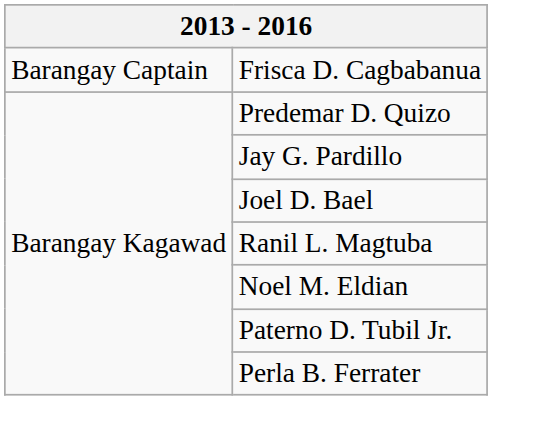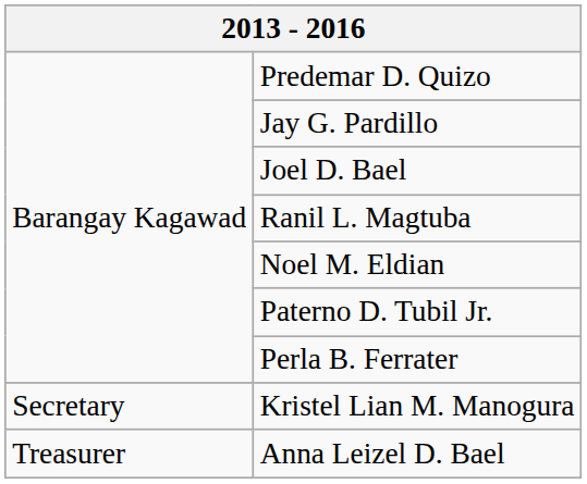- row: Barangay Captain | Frisca D. Cagbabanua
+ row: Secretary | Kristel Lian M. Manogura
+ row: Treasurer | Anna Leizel D. Bael
